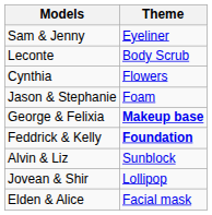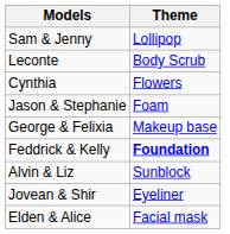Sam & Jenny | Theme: Eyeliner -> Lollipop
George & Felixia | Theme: bold -> normal
Jovean & Shir | Theme: Lollipop -> Eyeliner
